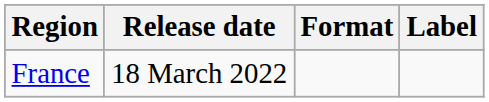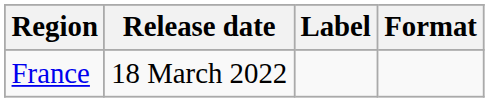columns swapped: Format <-> Label
